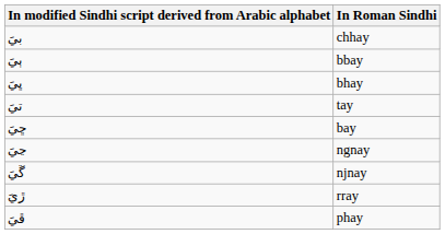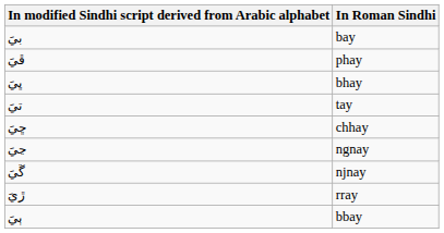بيَ | In Roman Sindhi: chhay -> bay
rows swapped: ٻيَ <-> ڦيَ
ڇيَ | In Roman Sindhi: bay -> chhay
